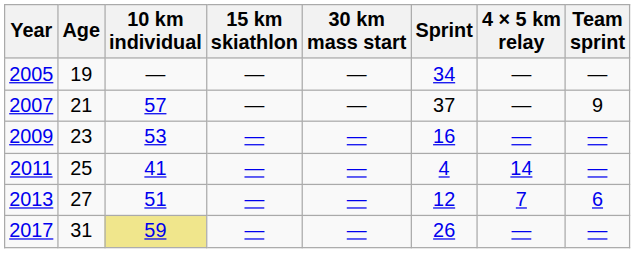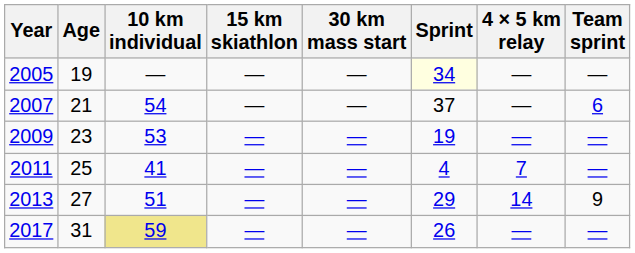2005 | Sprint: no background -> lightyellow background
2007 | 10 km individual: 57 -> 54
2007 | Team sprint: 9 -> 6
2009 | Sprint: 16 -> 19
2011 | 4 × 5 km relay: 14 -> 7
2013 | Sprint: 12 -> 29
2013 | 4 × 5 km relay: 7 -> 14
2013 | Team sprint: 6 -> 9
